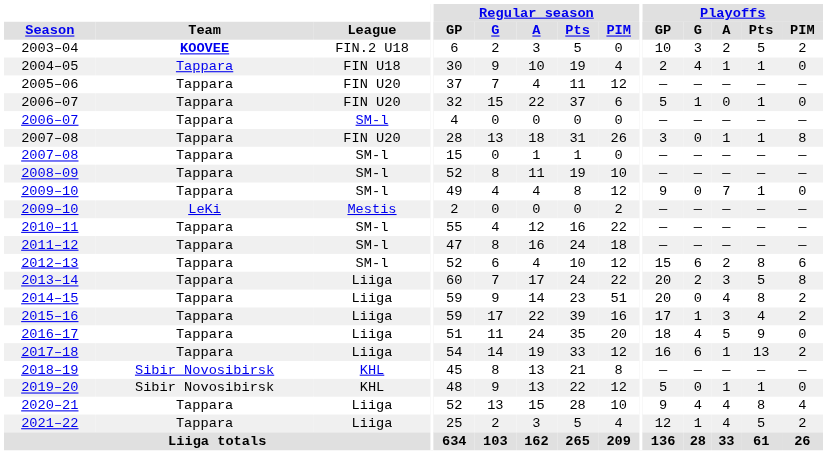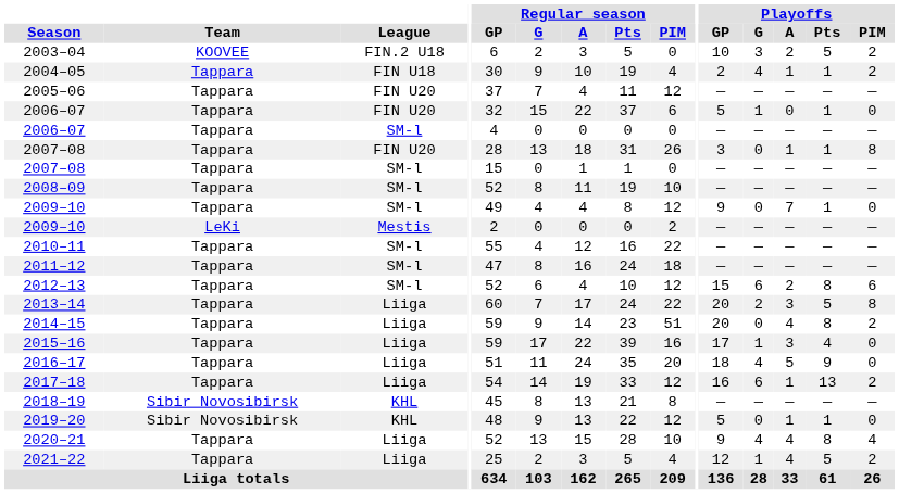2003–04 | Team: bold -> normal
2004–05 | Playoffs / PIM: 0 -> 2
2015–16 | Playoffs / PIM: 2 -> 0
